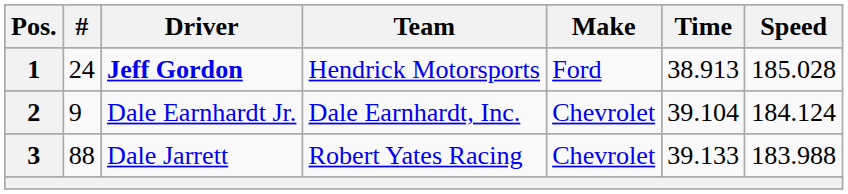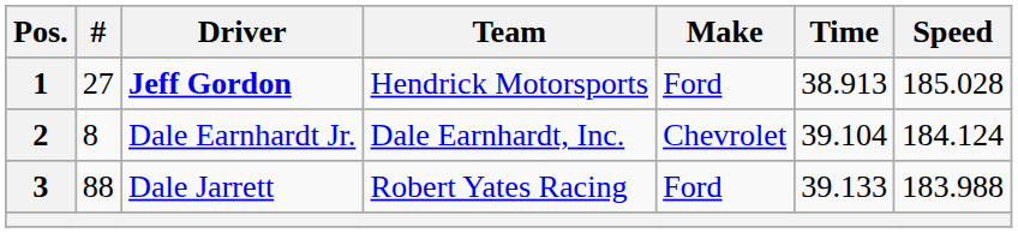1 | #: 24 -> 27
2 | #: 9 -> 8
3 | Make: Chevrolet -> Ford
